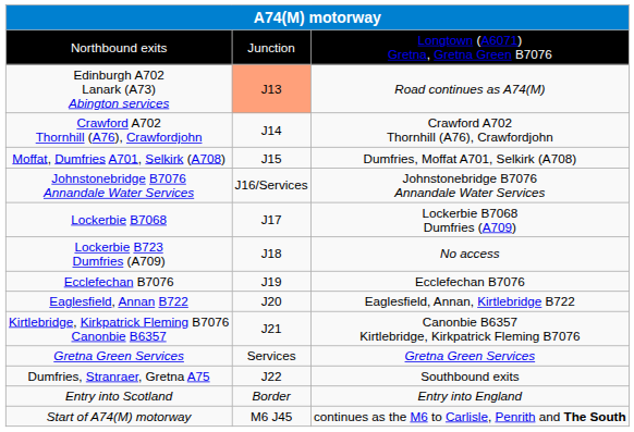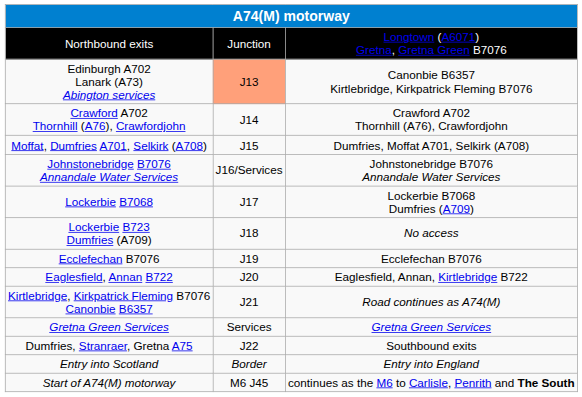Edinburgh A702 Lanark (A73) Abington services | column 3: Road continues as A74(M) -> Canonbie B6357 Kirtlebridge, Kirkpatrick Fleming B7076
Kirtlebridge, Kirkpatrick Fleming B7076 Canonbie B6357 | column 3: Canonbie B6357 Kirtlebridge, Kirkpatrick Fleming B7076 -> Road continues as A74(M)
